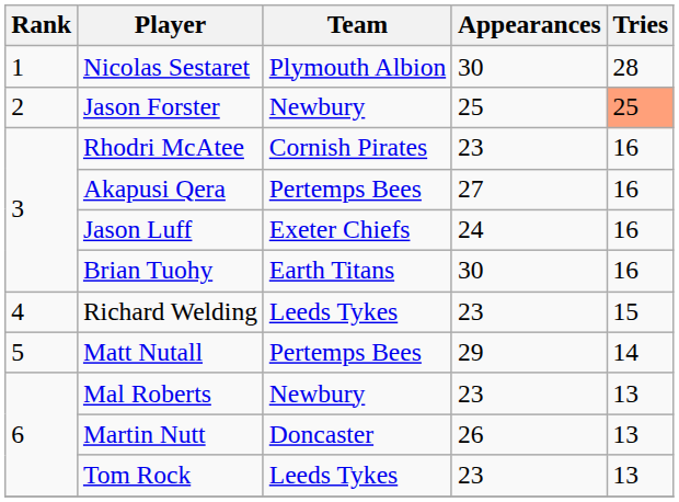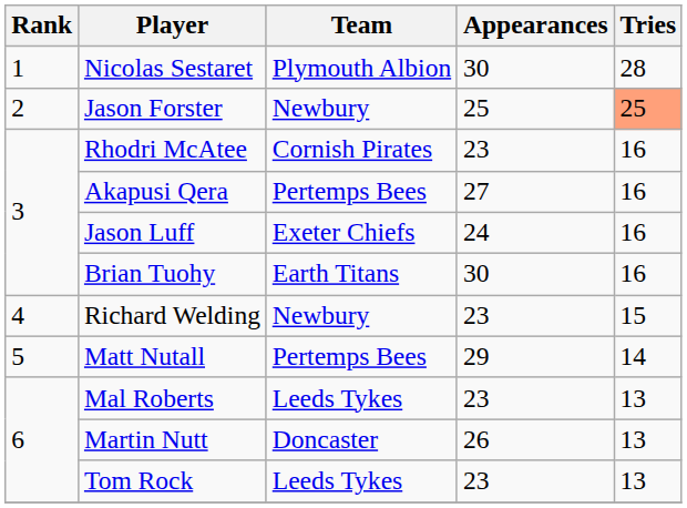Richard Welding | Team: Leeds Tykes -> Newbury
Mal Roberts | Team: Newbury -> Leeds Tykes
